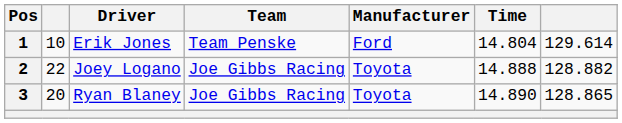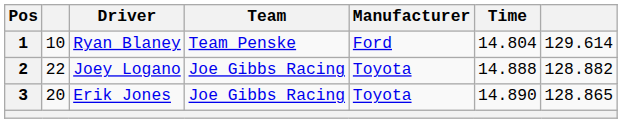1 | Driver: Erik Jones -> Ryan Blaney
3 | Driver: Ryan Blaney -> Erik Jones
